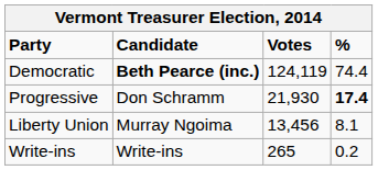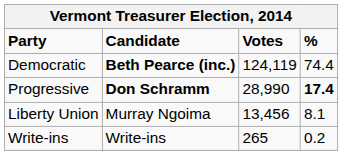Progressive | Candidate: normal -> bold
Progressive | Votes: 21,930 -> 28,990
